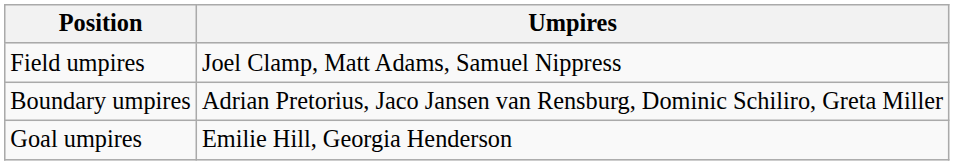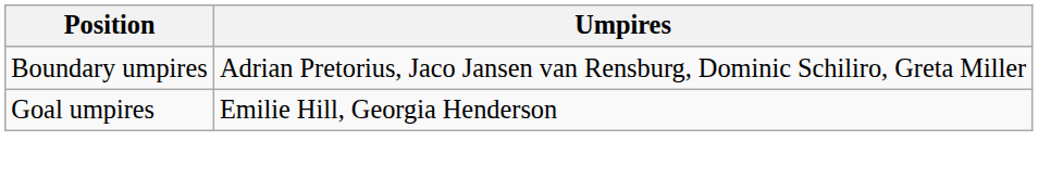- row: Field umpires | Joel Clamp, Matt Adams, Samuel Nippress
